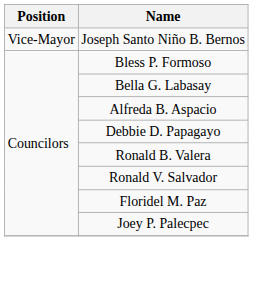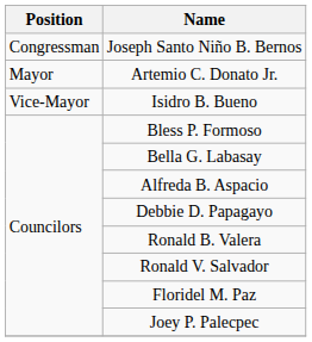Joseph Santo Niño B. Bernos | Position: Vice-Mayor -> Congressman
+ row: Mayor | Artemio C. Donato Jr.
+ row: Vice-Mayor | Isidro B. Bueno
